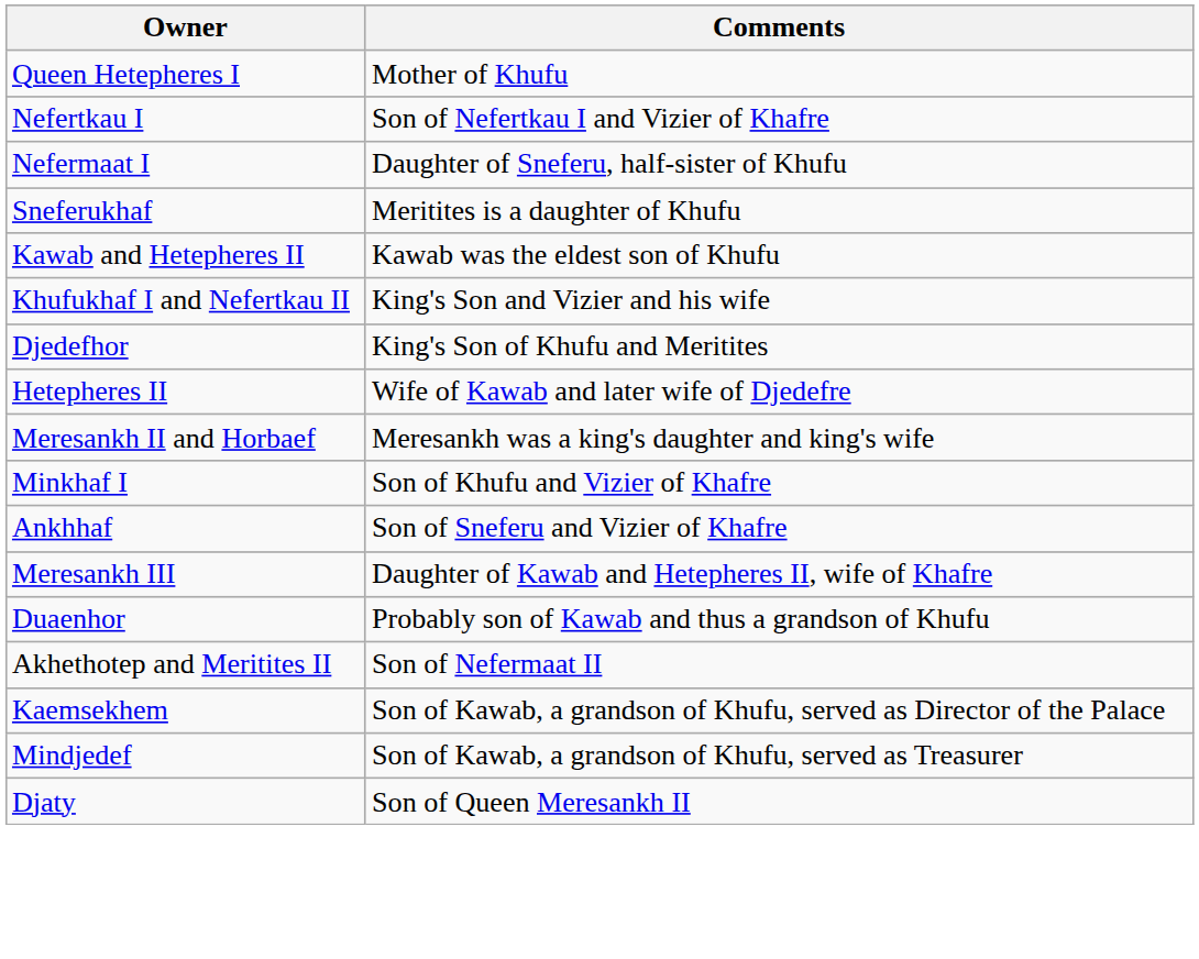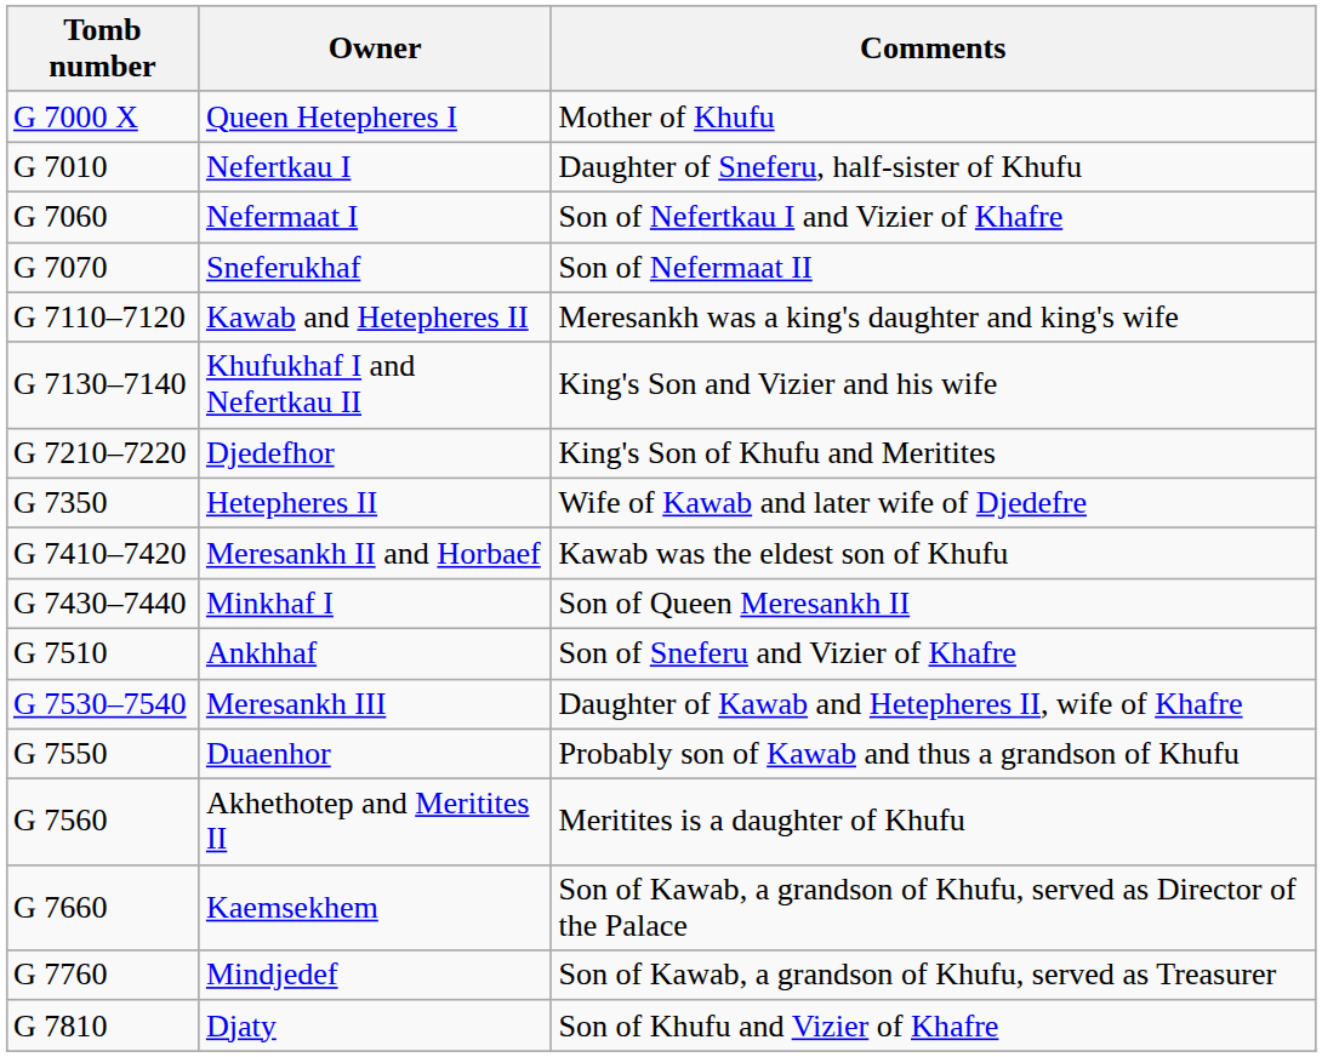+ column: Tomb number | G 7000 X | G 7010 | G 7060 | G 7070 | G 7110–7120 | G 7130–7140 | G 7210–7220 | G 7350 | G 7410–7420 | G 7430–7440 | G 7510 | G 7530–7540 | G 7550 | G 7560 | G 7660 | G 7760 | G 7810
Nefertkau I | Comments: Son of Nefertkau I and Vizier of Khafre -> Daughter of Sneferu, half-sister of Khufu
Nefermaat I | Comments: Daughter of Sneferu, half-sister of Khufu -> Son of Nefertkau I and Vizier of Khafre
Sneferukhaf | Comments: Meritites is a daughter of Khufu -> Son of Nefermaat II
Kawab and Hetepheres II | Comments: Kawab was the eldest son of Khufu -> Meresankh was a king's daughter and king's wife
Meresankh II and Horbaef | Comments: Meresankh was a king's daughter and king's wife -> Kawab was the eldest son of Khufu
Minkhaf I | Comments: Son of Khufu and Vizier of Khafre -> Son of Queen Meresankh II
Akhethotep and Meritites II | Comments: Son of Nefermaat II -> Meritites is a daughter of Khufu
Djaty | Comments: Son of Queen Meresankh II -> Son of Khufu and Vizier of Khafre
